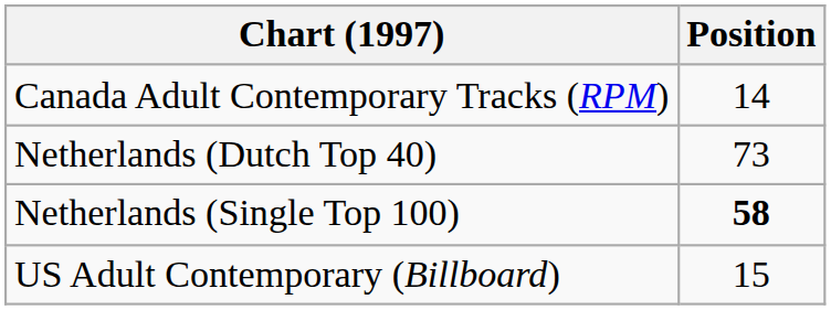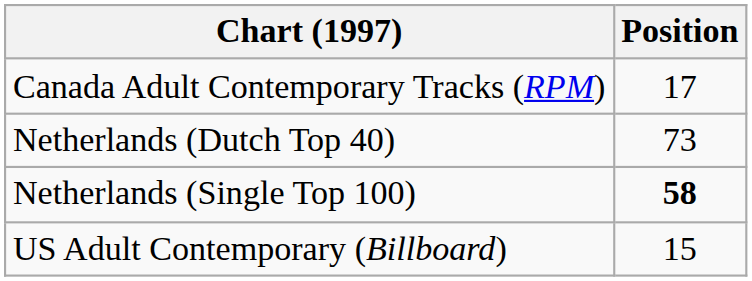Canada Adult Contemporary Tracks (RPM) | Position: 14 -> 17
